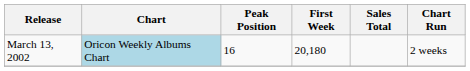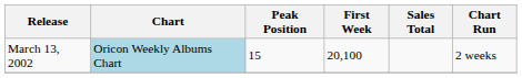March 13, 2002 | Peak Position: 16 -> 15
March 13, 2002 | First Week: 20,180 -> 20,100
